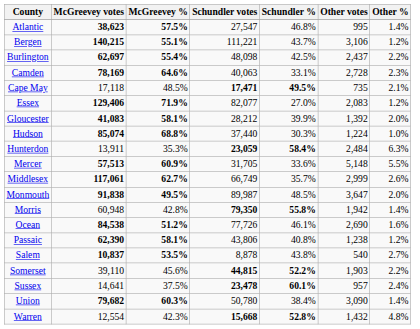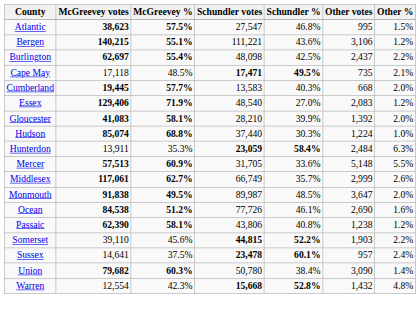Atlantic | Other %: 1.4% -> 1.5%
Bergen | Schundler %: 43.7% -> 43.6%
- row: Camden | 78,169 | 64.6% | 40,063 | 33.1% | 2,728 | 2.3%
+ row: Cumberland | 19,445 | 57.7% | 13,583 | 40.3% | 668 | 2.0%
Essex | Schundler votes: 82,077 -> 48,540
Gloucester | Schundler votes: 28,212 -> 28,210
- row: Morris | 60,948 | 42.8% | 79,350 | 55.8% | 1,942 | 1.4%
- row: Salem | 10,837 | 53.5% | 8,878 | 43.8% | 540 | 2.7%
